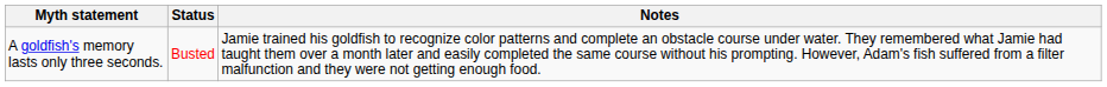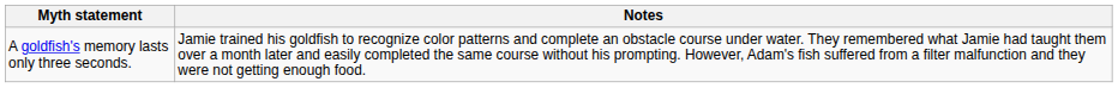- column: Status | Busted
